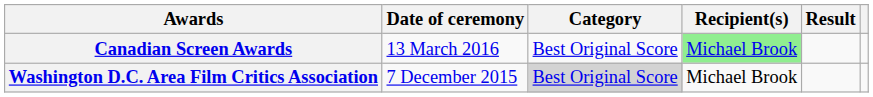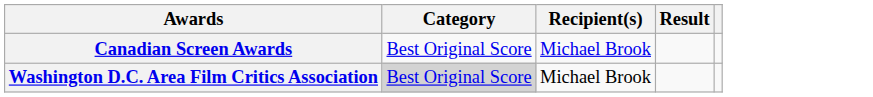- column: Date of ceremony | 13 March 2016 | 7 December 2015
Canadian Screen Awards | Recipient(s): lightgreen background -> no background
